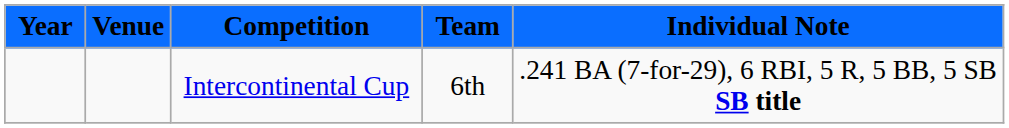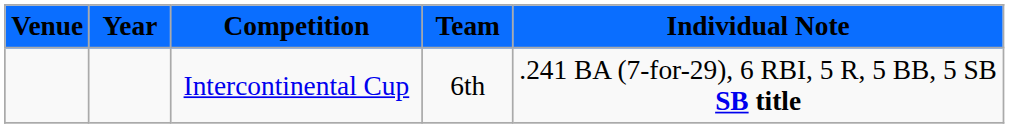columns swapped: Year <-> Venue
